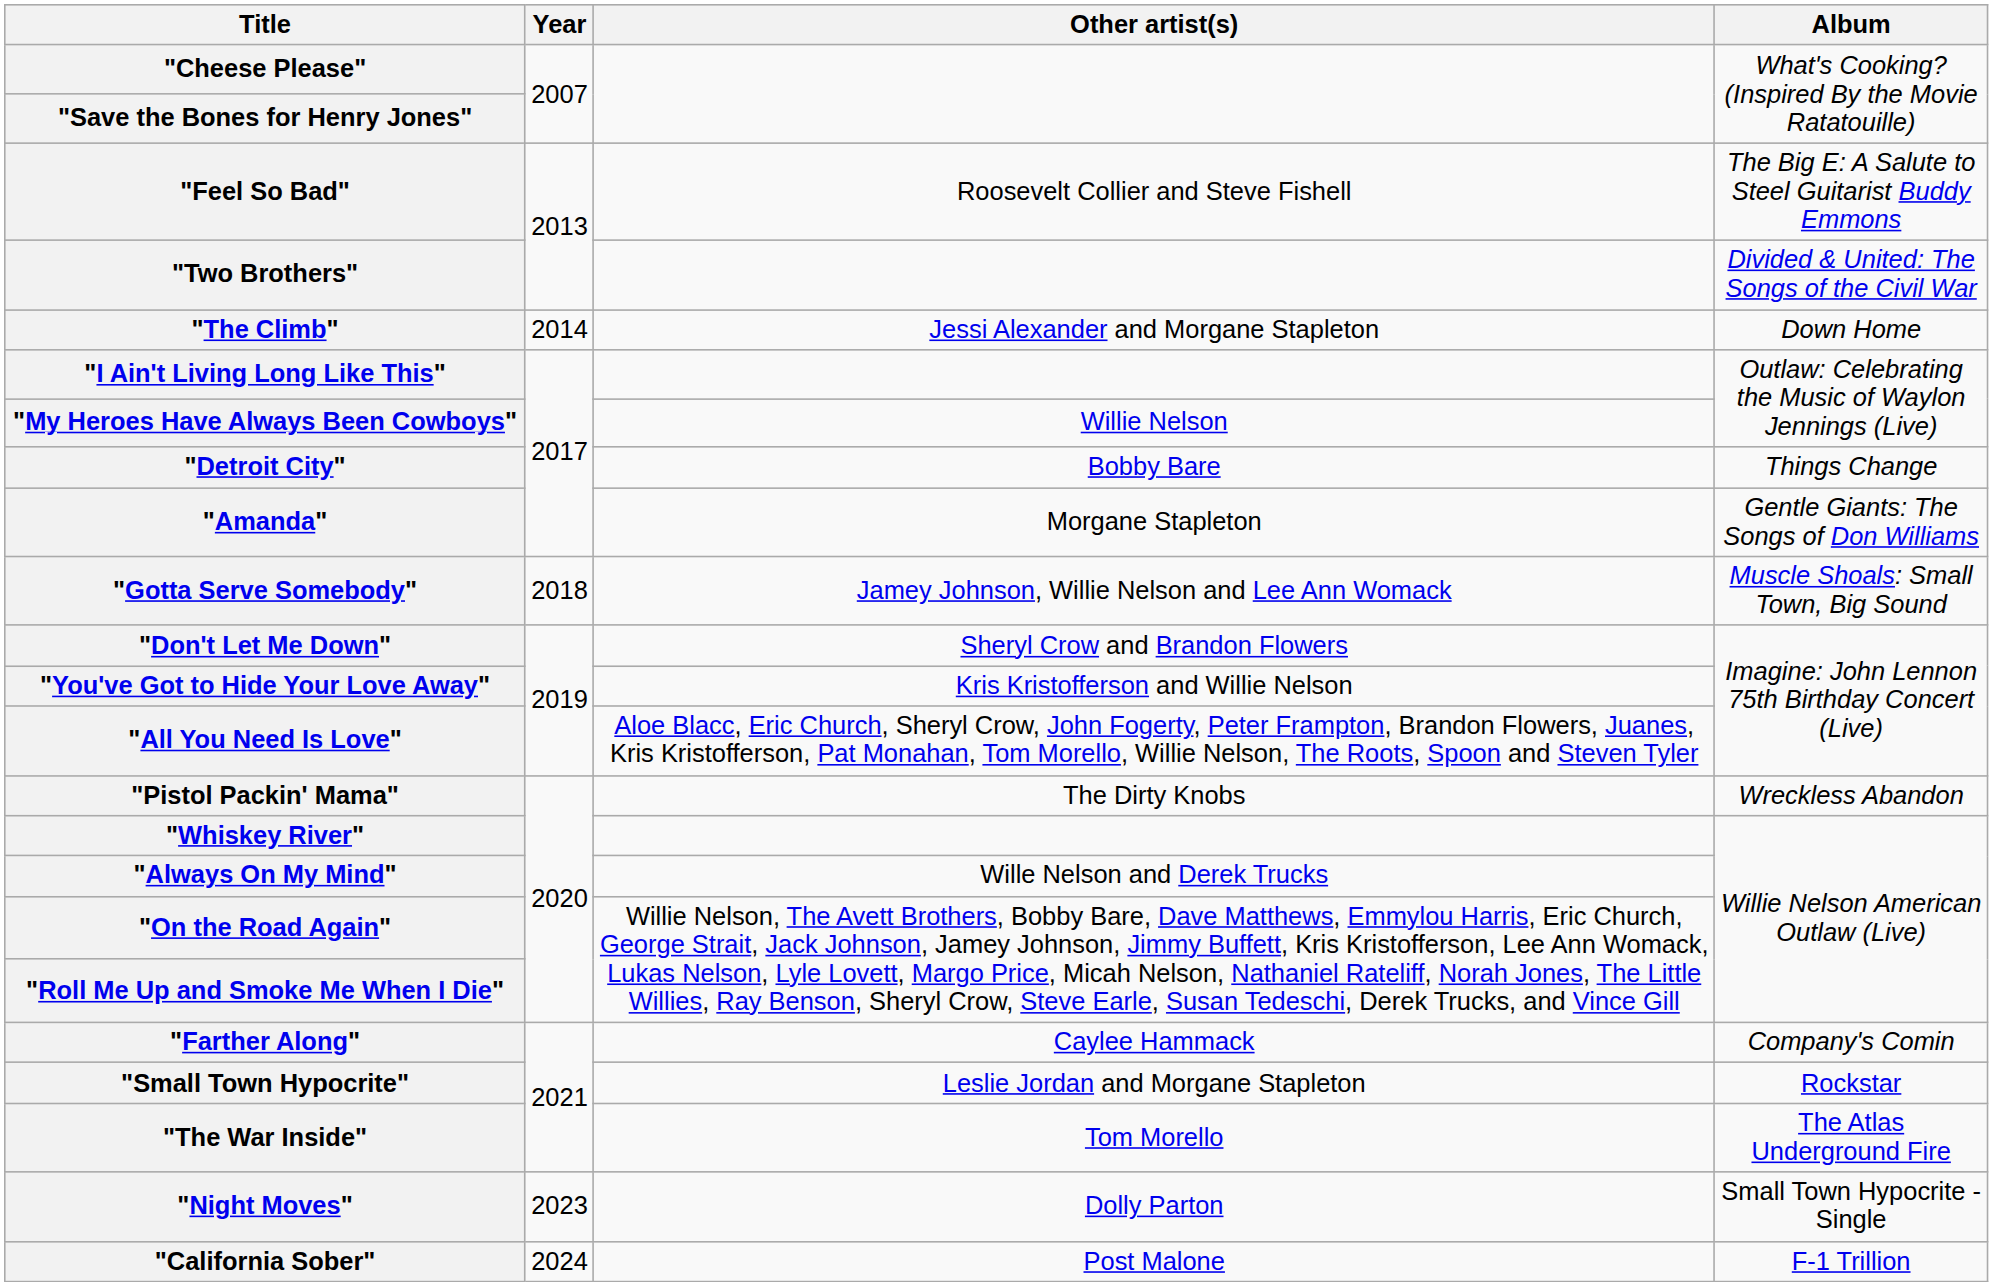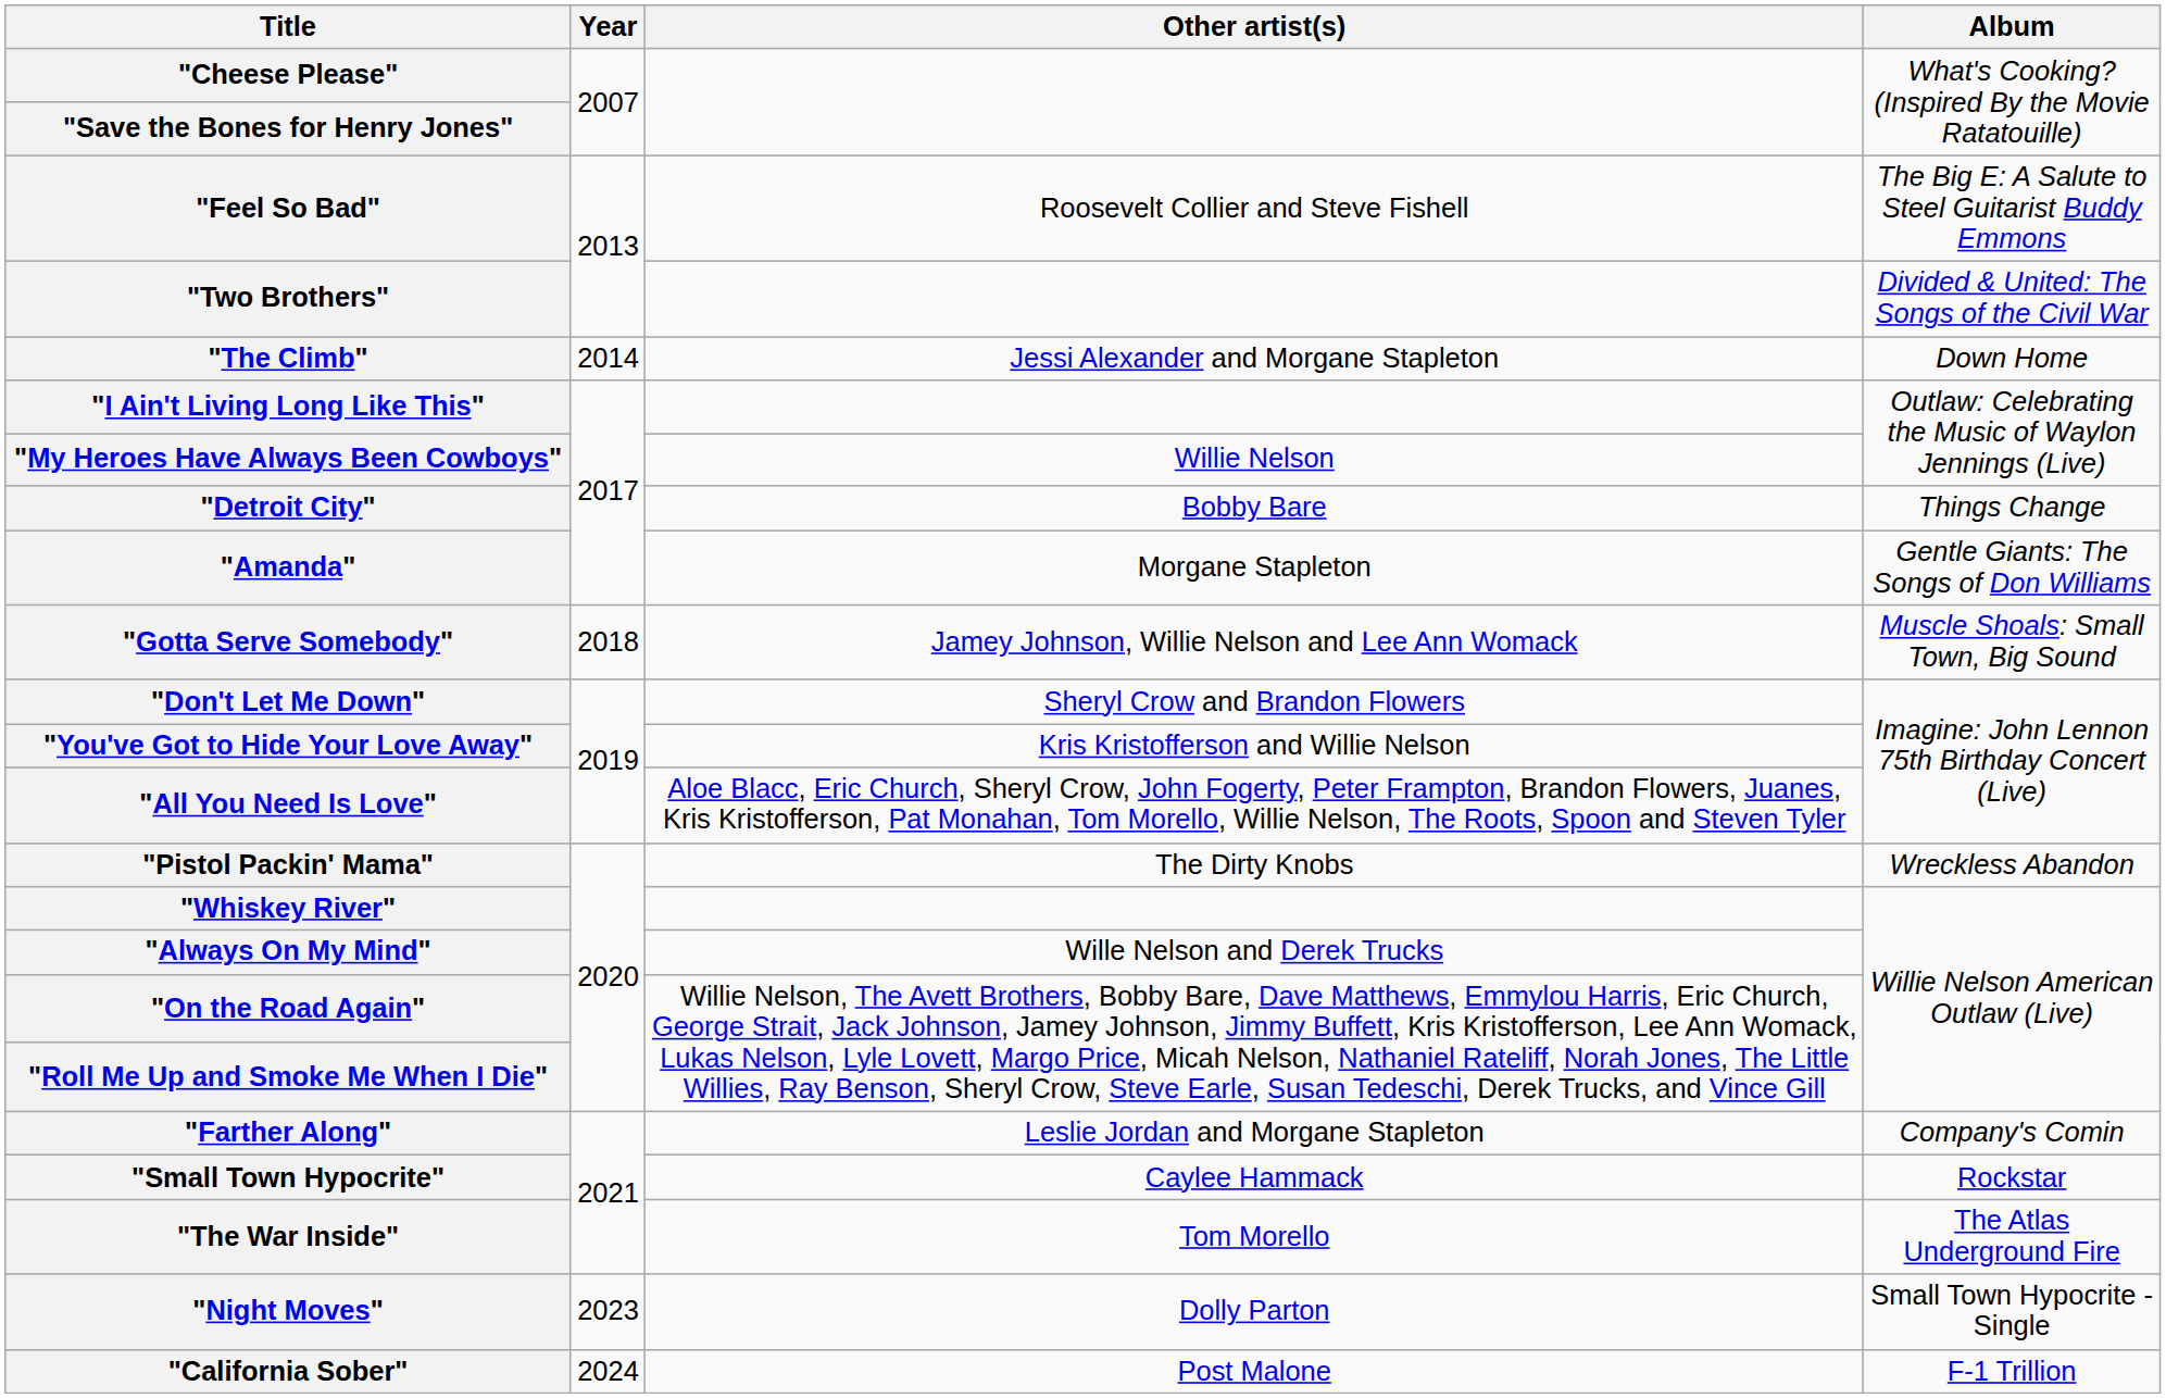"Farther Along" | Other artist(s): Caylee Hammack -> Leslie Jordan and Morgane Stapleton
"Small Town Hypocrite" | Other artist(s): Leslie Jordan and Morgane Stapleton -> Caylee Hammack
